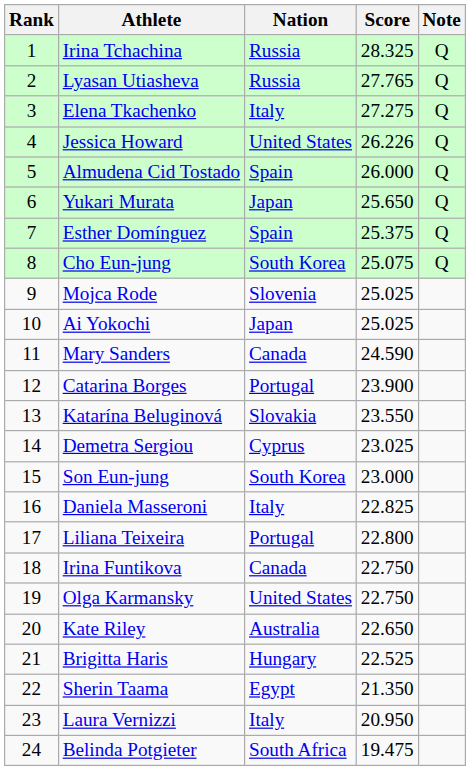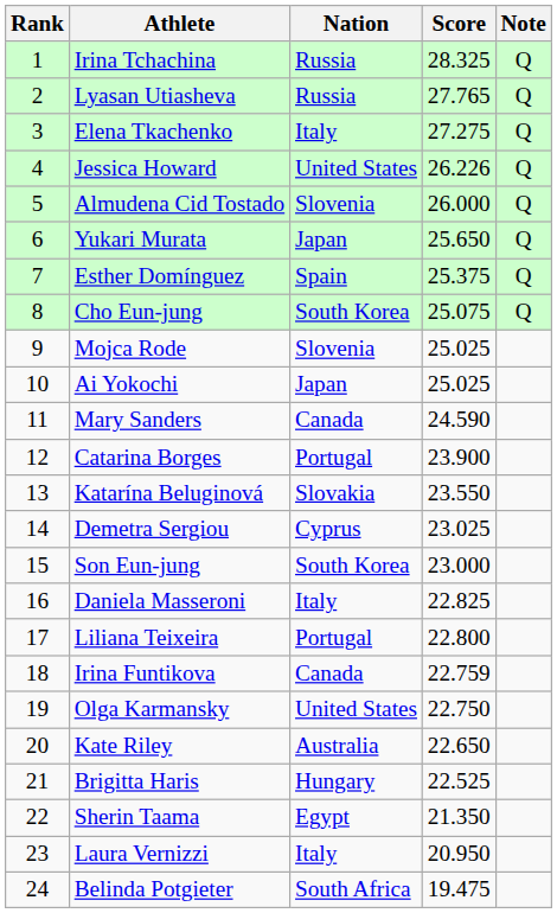Almudena Cid Tostado | Nation: Spain -> Slovenia
Irina Funtikova | Score: 22.750 -> 22.759
